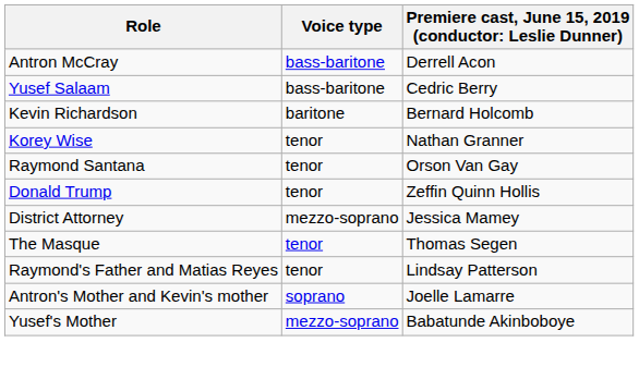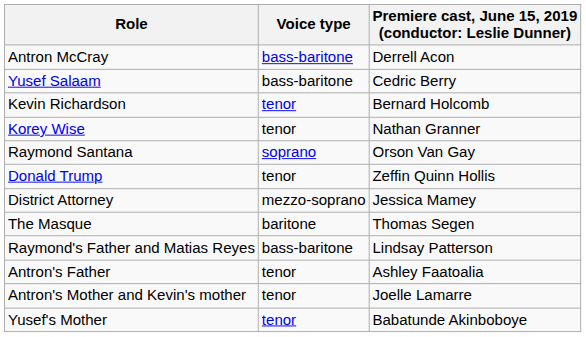Kevin Richardson | Voice type: baritone -> tenor
Raymond Santana | Voice type: tenor -> soprano
The Masque | Voice type: tenor -> baritone
Raymond's Father and Matias Reyes | Voice type: tenor -> bass-baritone
+ row: Antron's Father | tenor | Ashley Faatoalia
Antron's Mother and Kevin's mother | Voice type: soprano -> tenor
Yusef's Mother | Voice type: mezzo-soprano -> tenor
